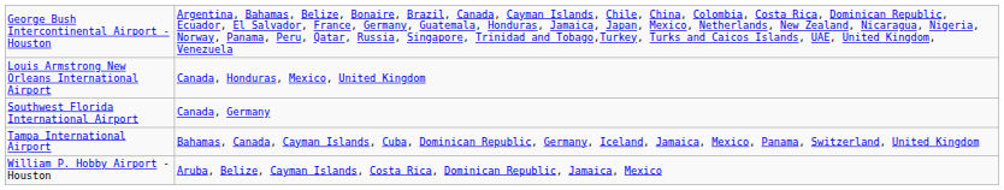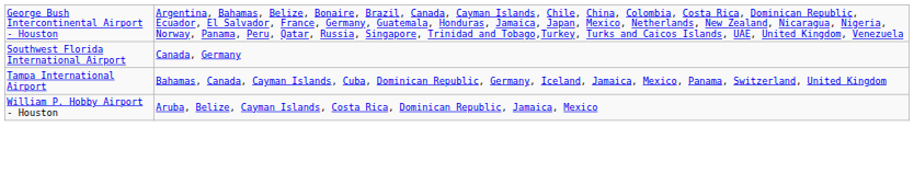- row: Louis Armstrong New Orleans International Airport | Canada, Honduras, Mexico, United Kingdom
